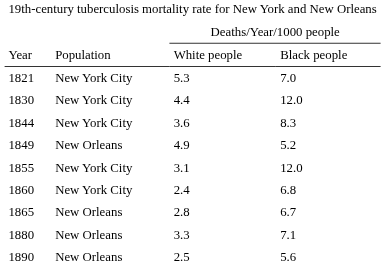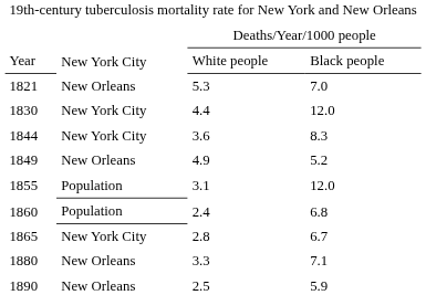Year | column 2: Population -> New York City
1821 | column 2: New York City -> New Orleans
1855 | column 2: New York City -> Population
1860 | column 2: New York City -> Population
1865 | column 2: New Orleans -> New York City
1890 | column 4: 5.6 -> 5.9
